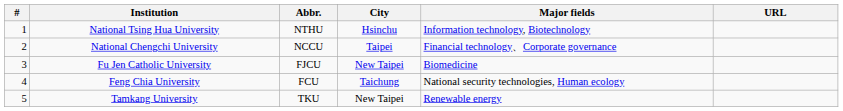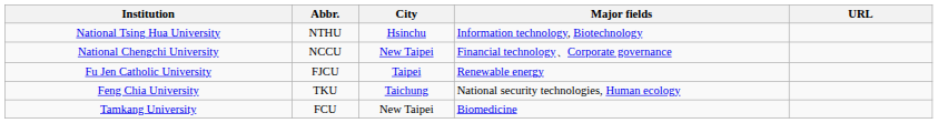- column: # | 1 | 2 | 3 | 4 | 5
National Chengchi University | City: Taipei -> New Taipei
Fu Jen Catholic University | City: New Taipei -> Taipei
Fu Jen Catholic University | Major fields: Biomedicine -> Renewable energy
Feng Chia University | Abbr.: FCU -> TKU
Tamkang University | Abbr.: TKU -> FCU
Tamkang University | Major fields: Renewable energy -> Biomedicine
